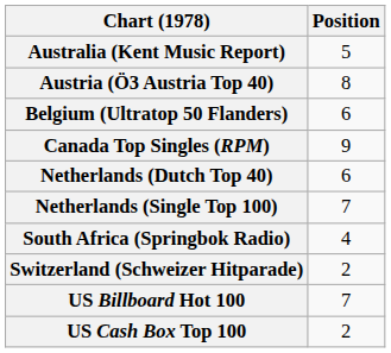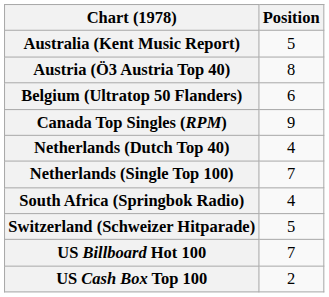Netherlands (Dutch Top 40) | Position: 6 -> 4
Switzerland (Schweizer Hitparade) | Position: 2 -> 5
